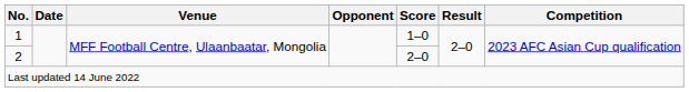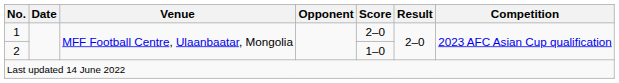1 | Score: 1–0 -> 2–0
2 | Score: 2–0 -> 1–0
